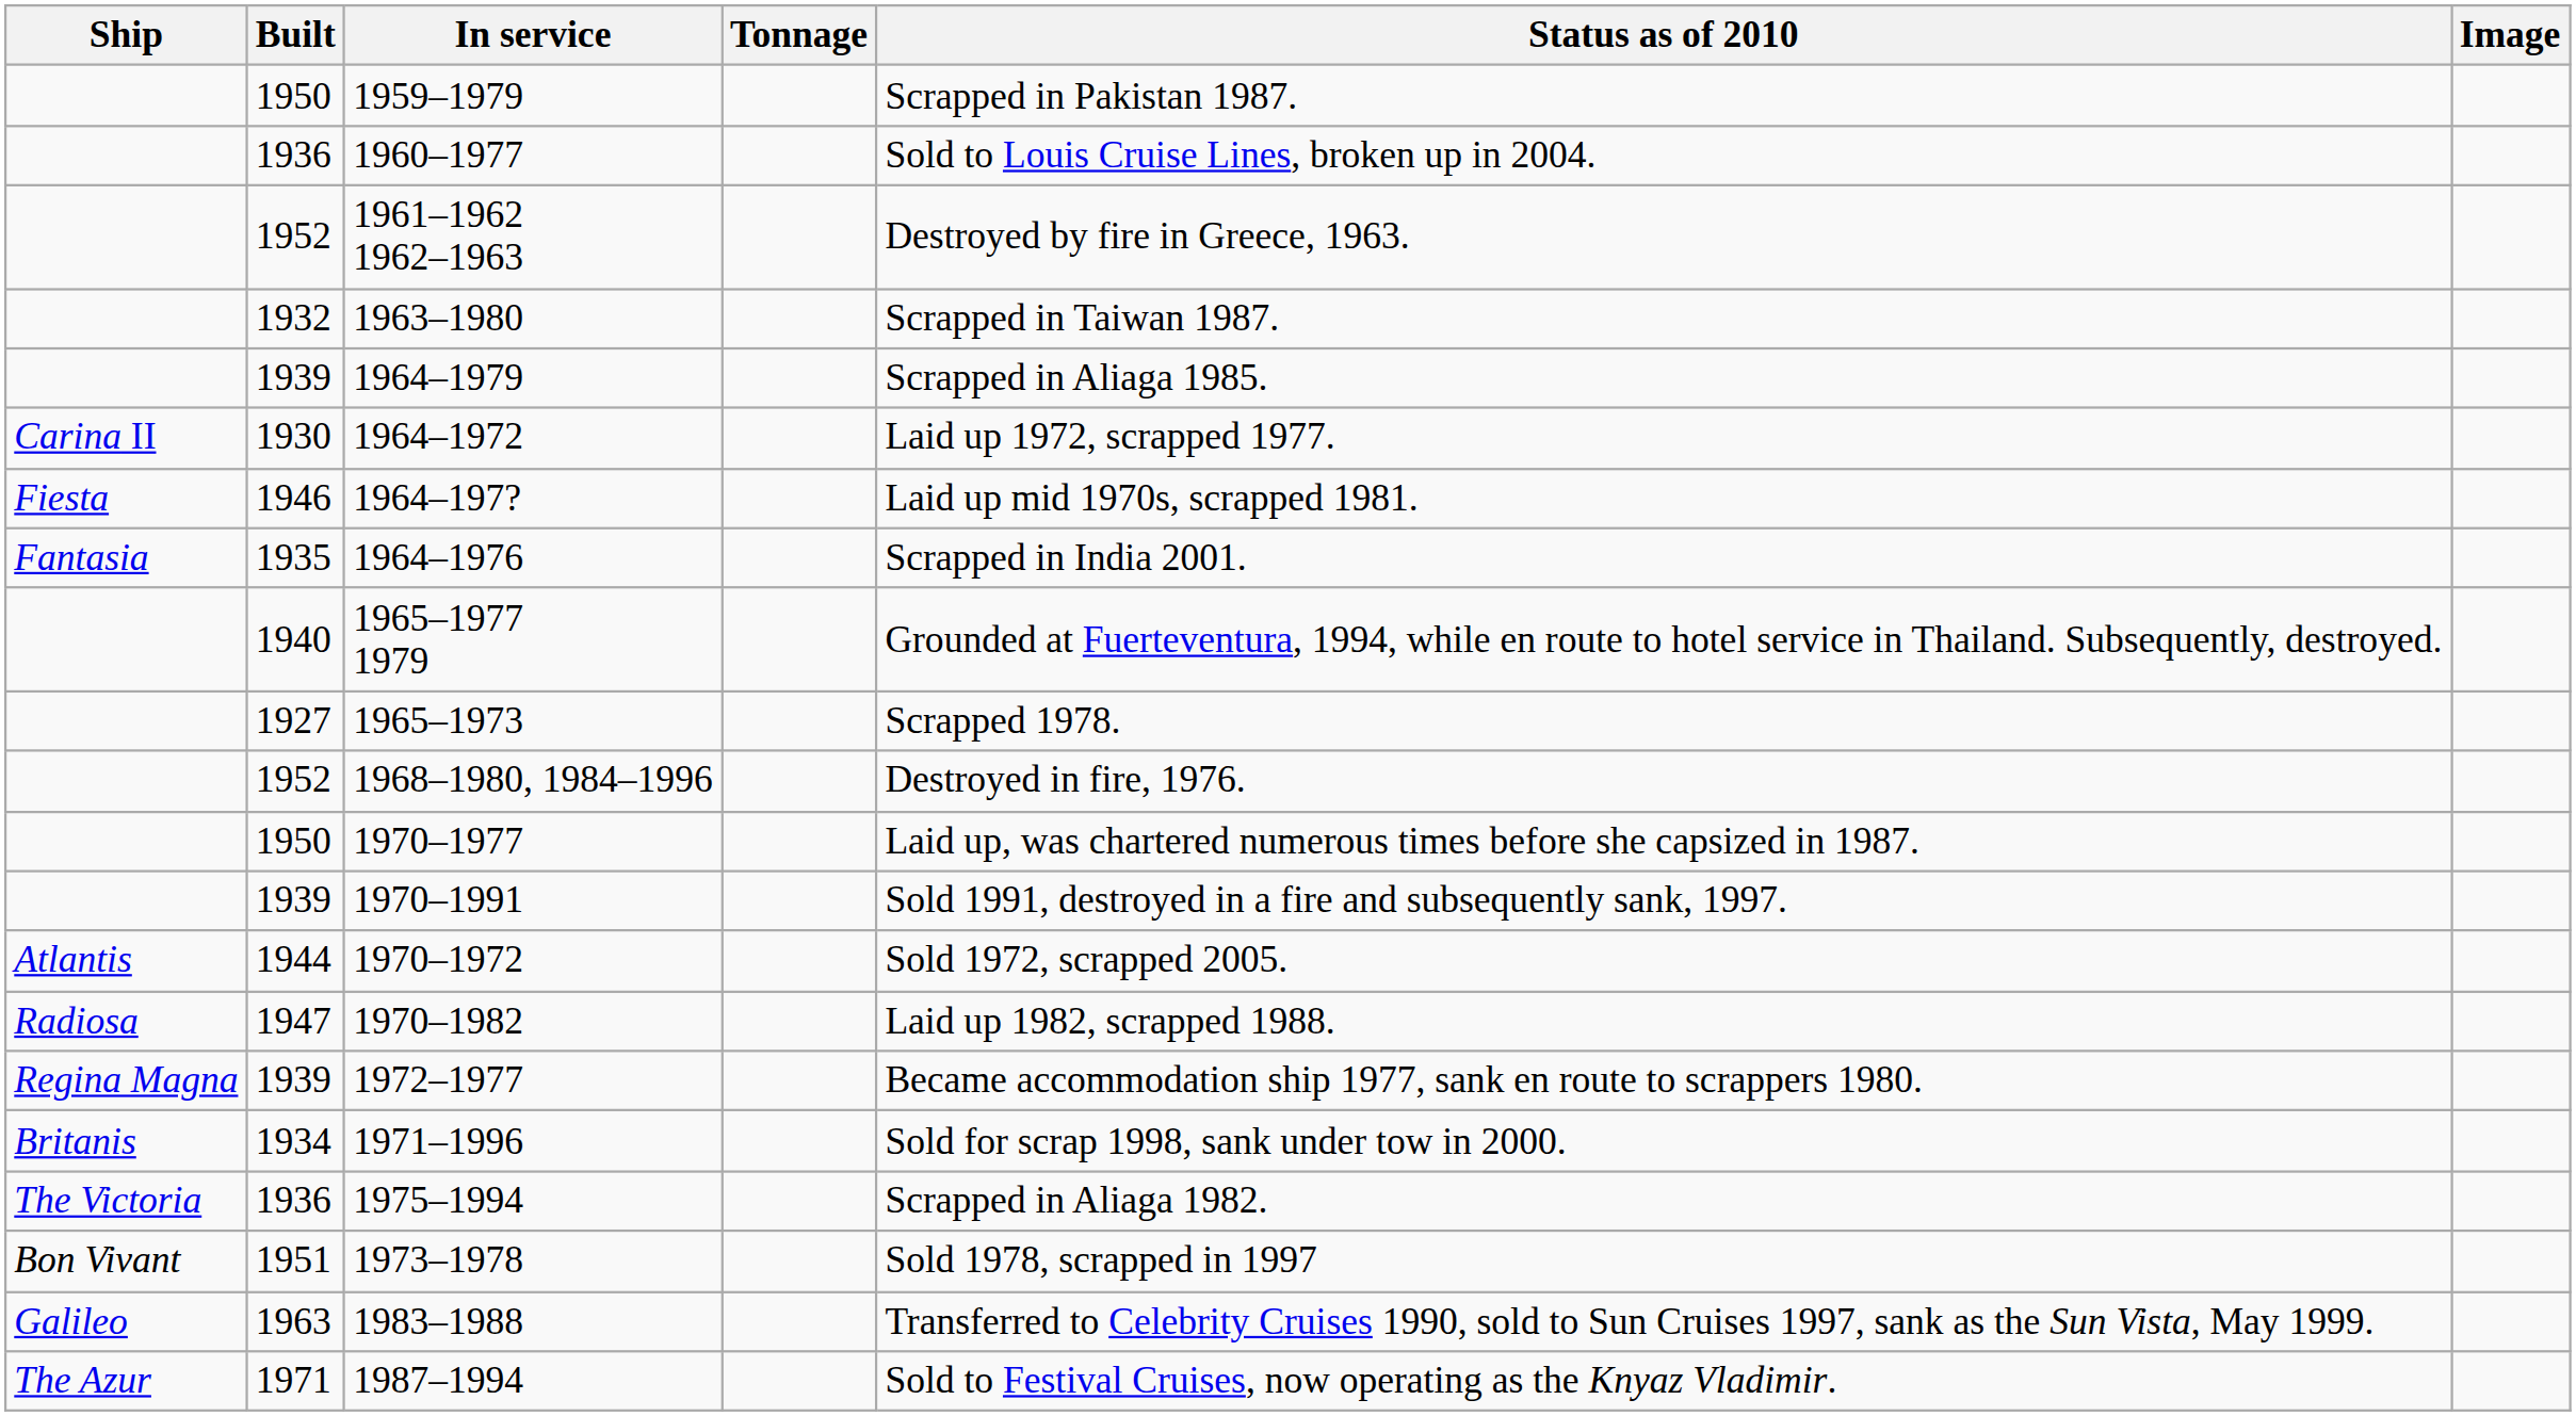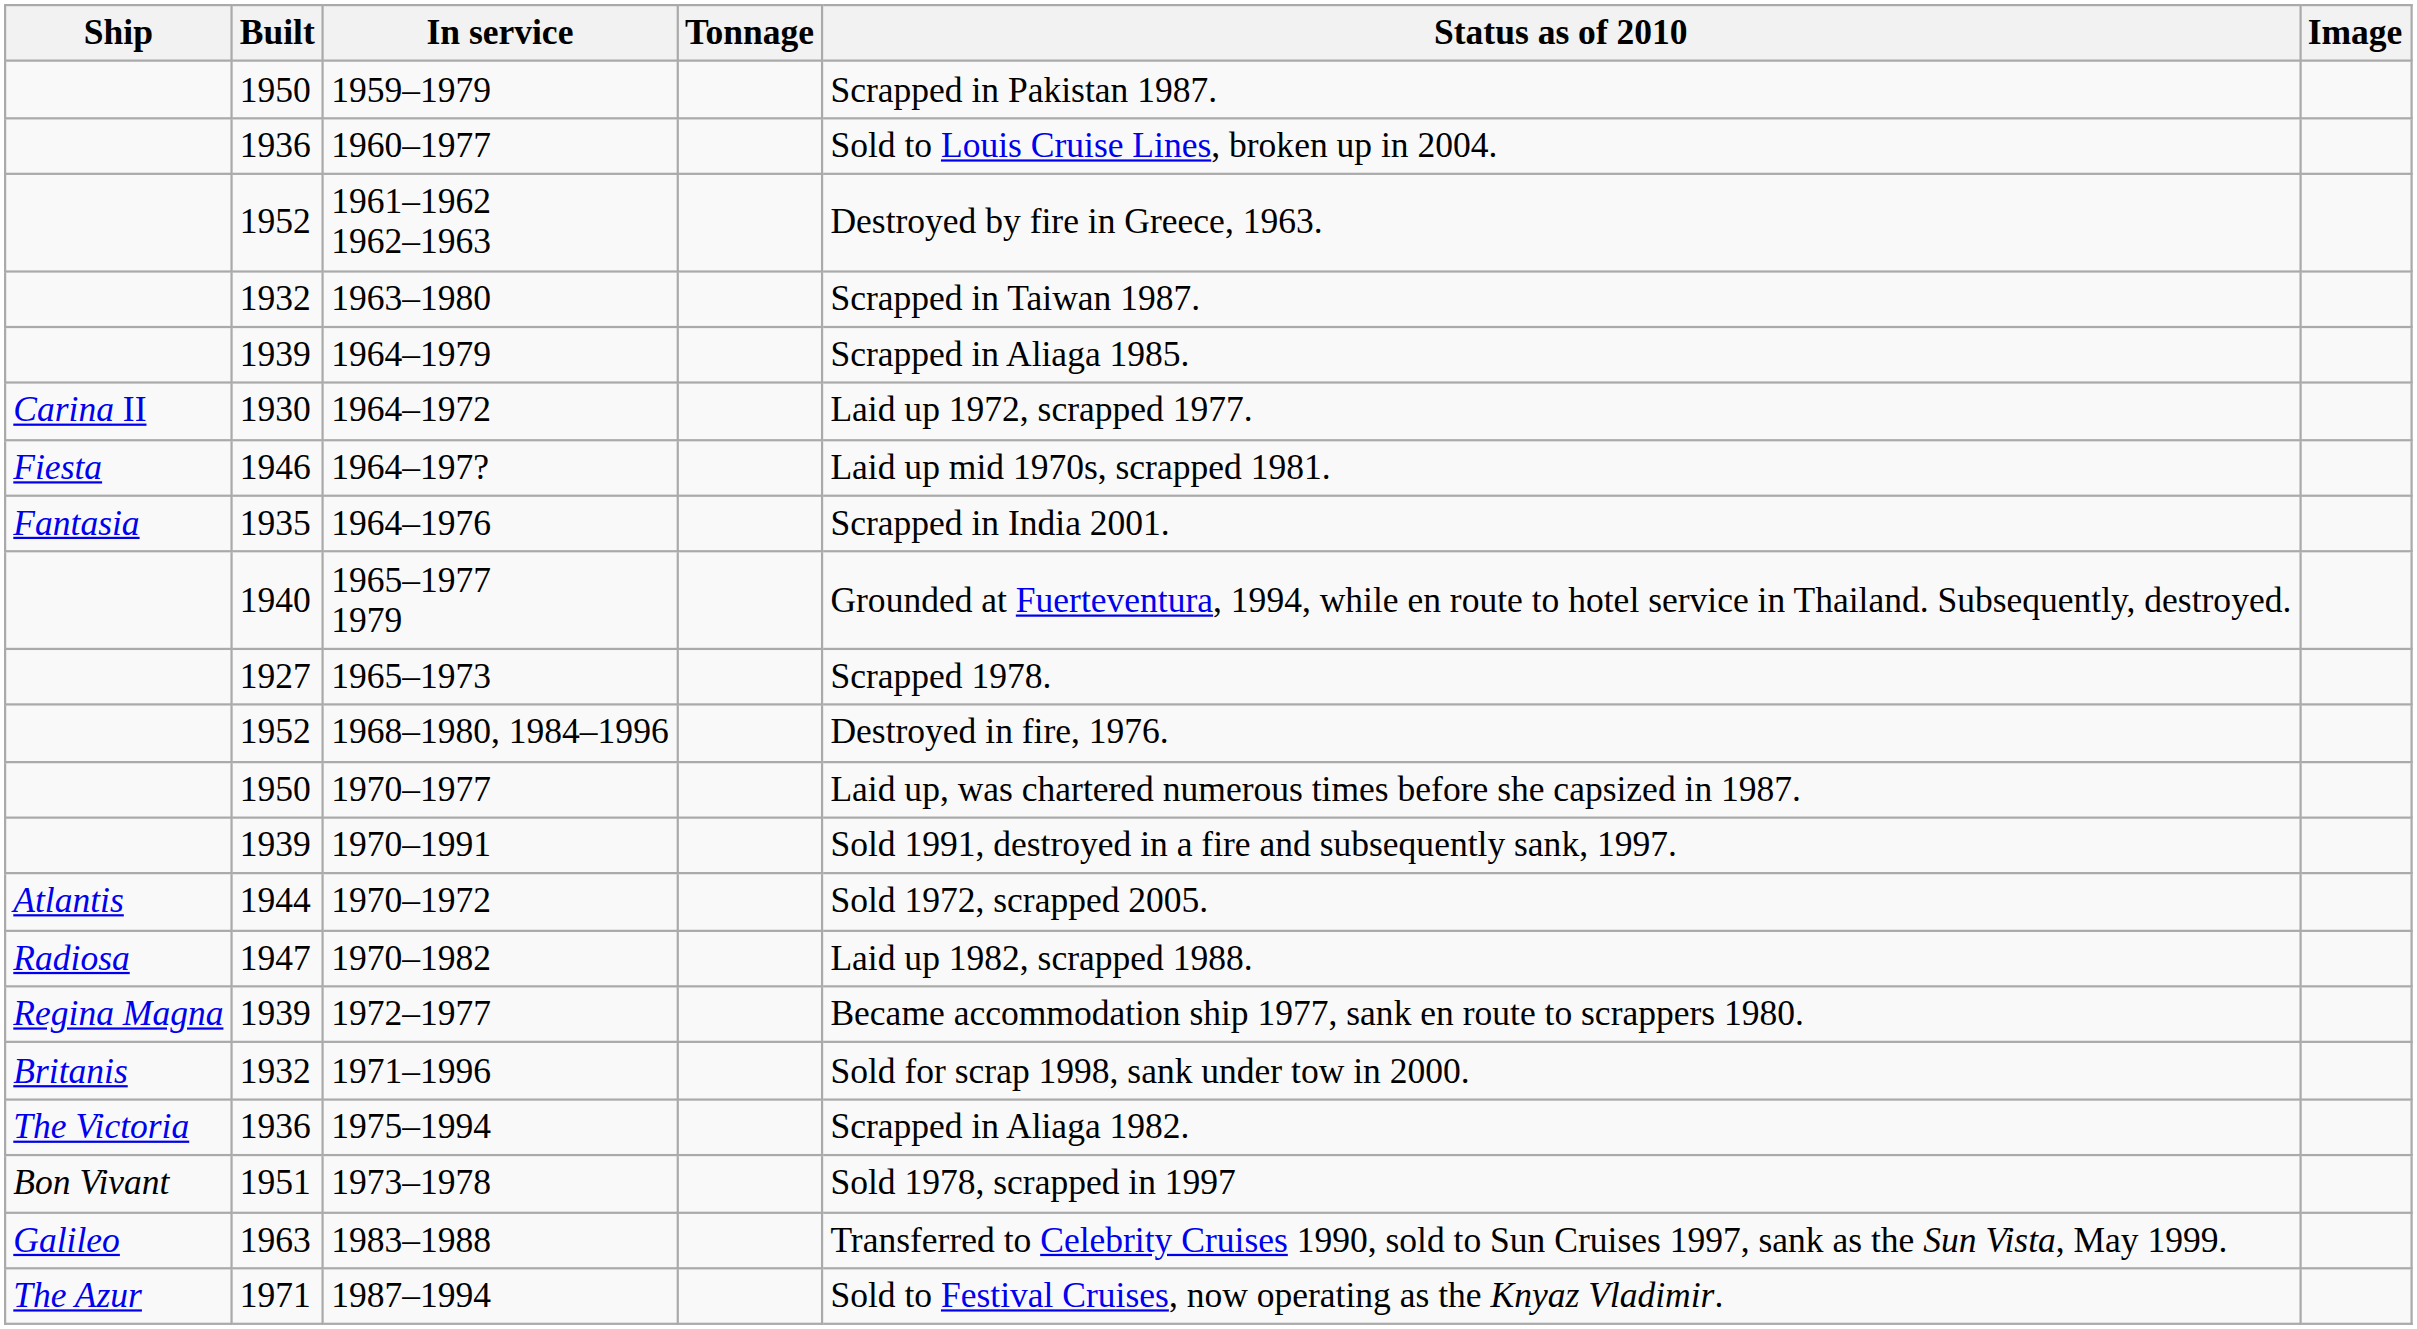1971–1996 | Built: 1934 -> 1932
